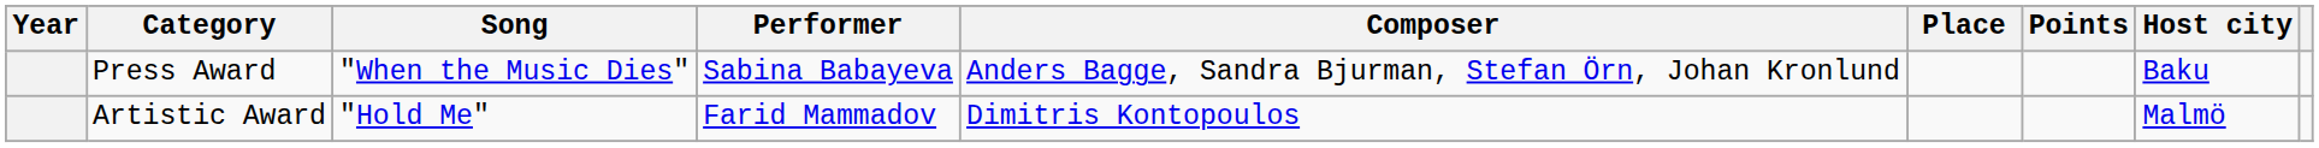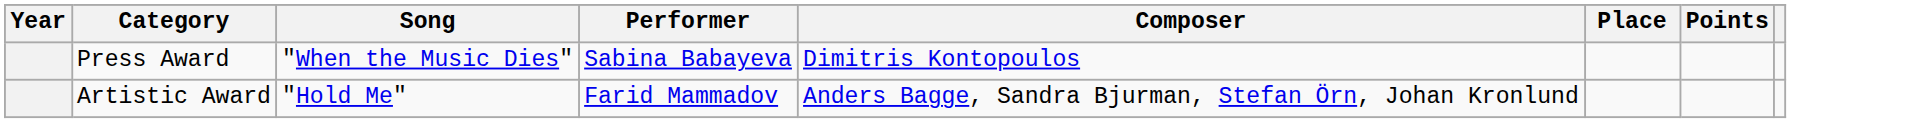- column: Host city | Baku | Malmö
Press Award | Composer: Anders Bagge, Sandra Bjurman, Stefan Örn, Johan Kronlund -> Dimitris Kontopoulos
Artistic Award | Composer: Dimitris Kontopoulos -> Anders Bagge, Sandra Bjurman, Stefan Örn, Johan Kronlund
